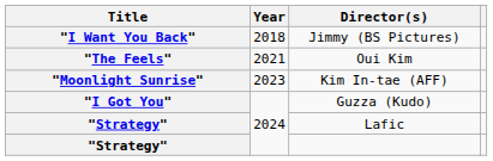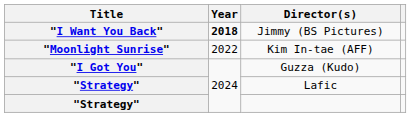Jimmy (BS Pictures) | Year: normal -> bold
- row: "The Feels" | 2021 | Oui Kim
Kim In-tae (AFF) | Year: 2023 -> 2022
